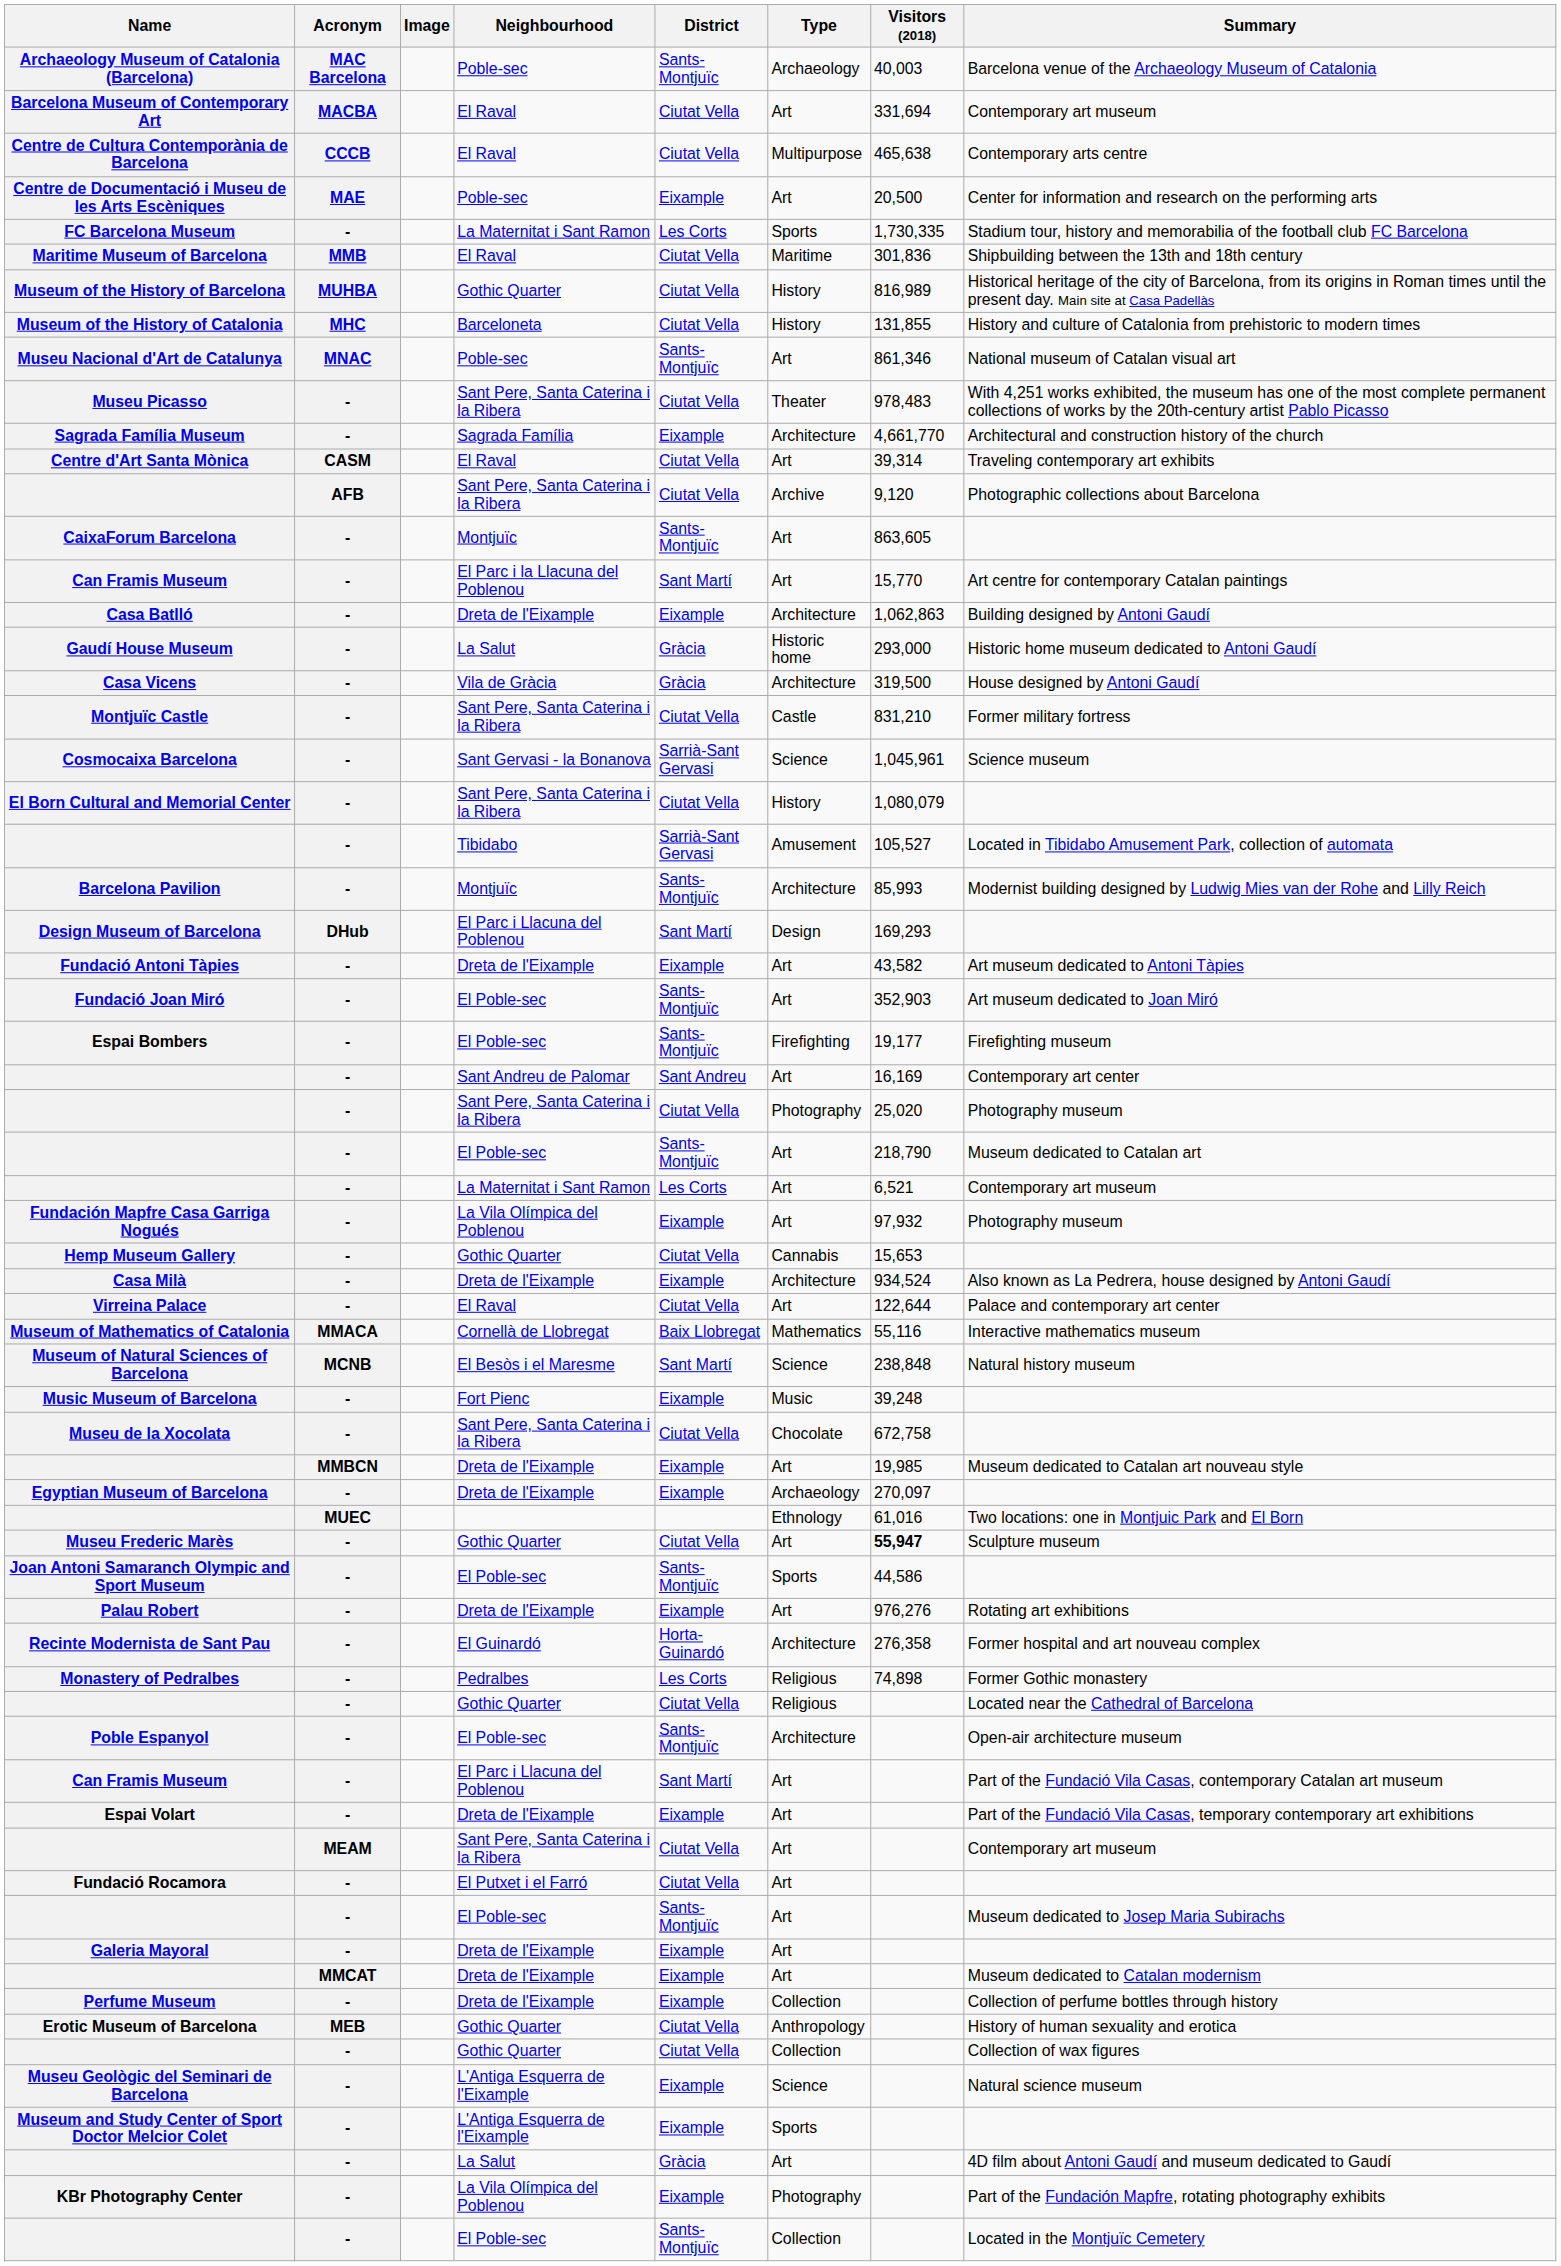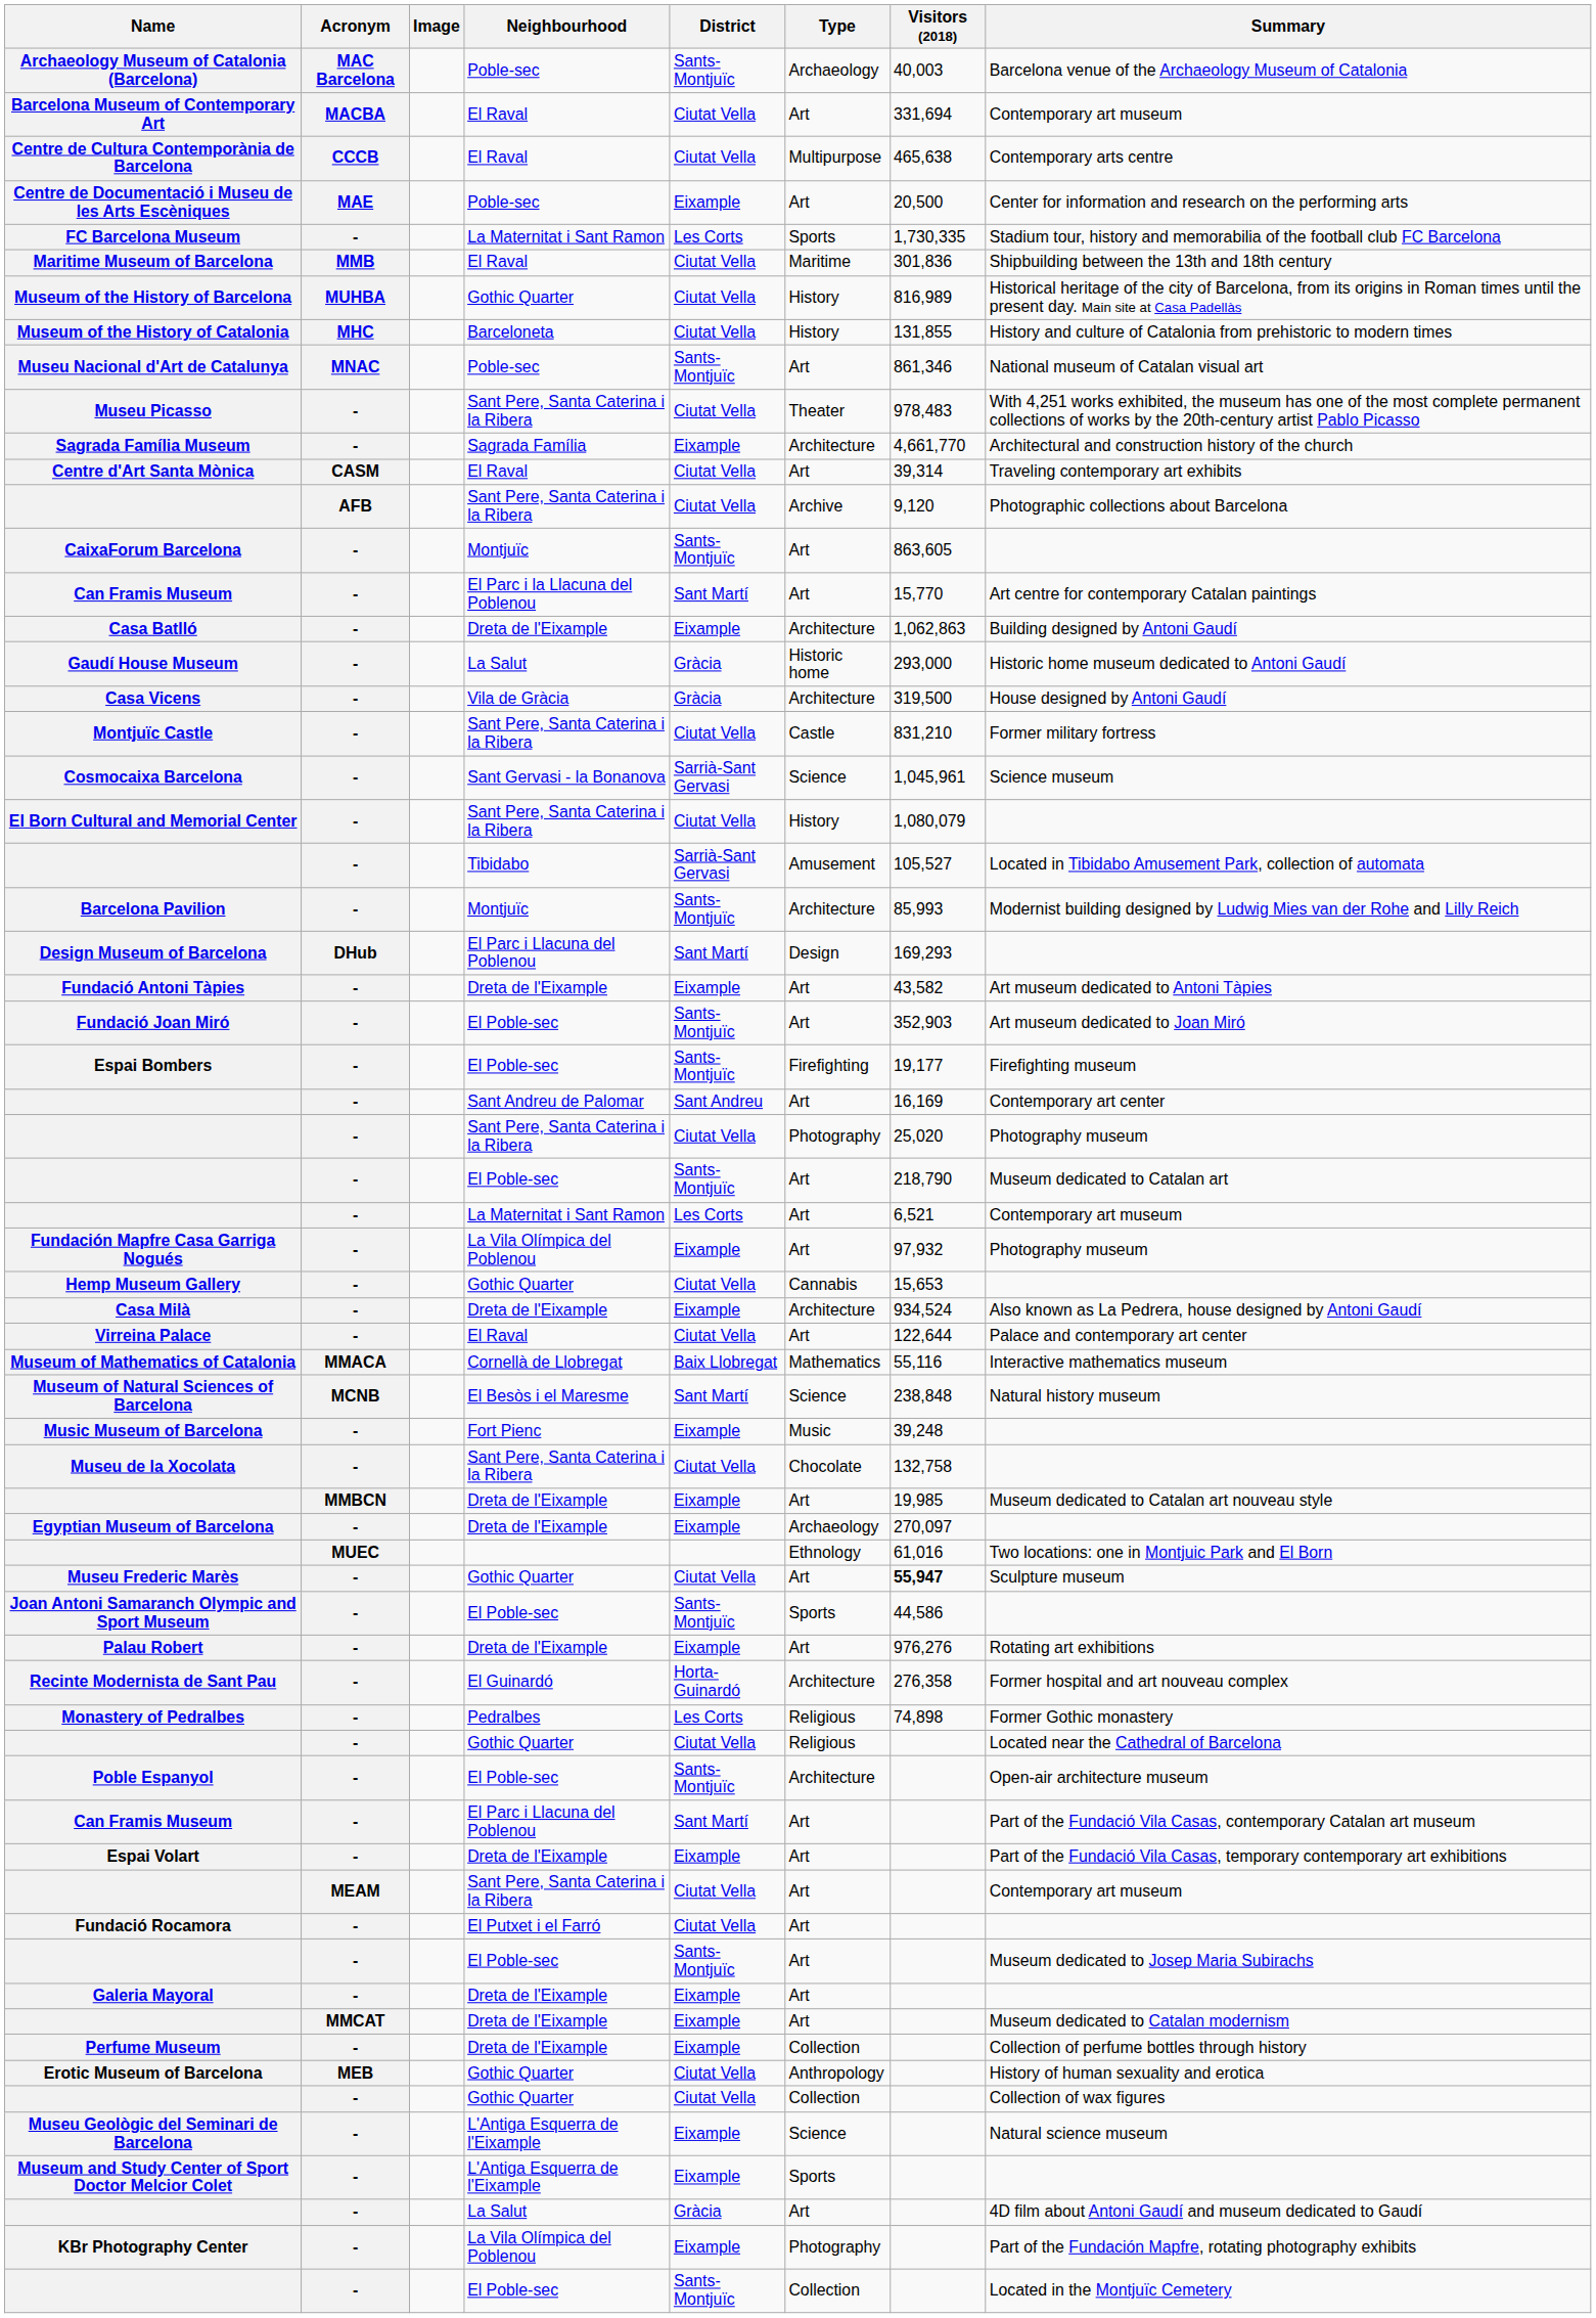Museu de la Xocolata | Visitors (2018): 672,758 -> 132,758
